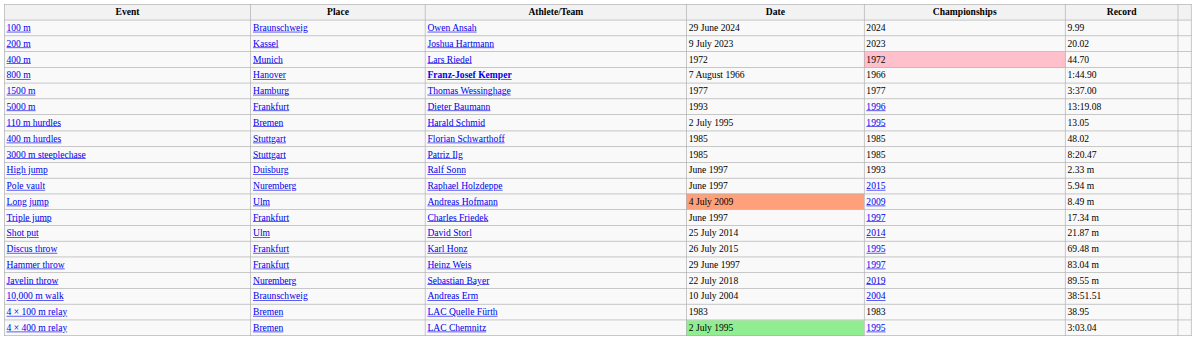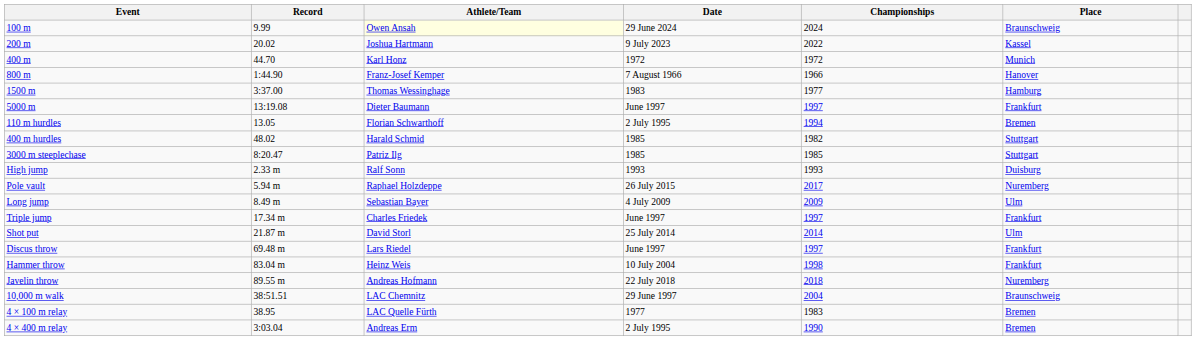columns swapped: Record <-> Place
100 m | Athlete/Team: no background -> lightyellow background
200 m | Championships: 2023 -> 2022
400 m | Athlete/Team: Lars Riedel -> Karl Honz
400 m | Championships: pink background -> no background
800 m | Athlete/Team: bold -> normal
1500 m | Date: 1977 -> 1983
5000 m | Date: 1993 -> June 1997
5000 m | Championships: 1996 -> 1997
110 m hurdles | Athlete/Team: Harald Schmid -> Florian Schwarthoff
110 m hurdles | Championships: 1995 -> 1994
400 m hurdles | Athlete/Team: Florian Schwarthoff -> Harald Schmid
400 m hurdles | Championships: 1985 -> 1982
High jump | Date: June 1997 -> 1993
Pole vault | Date: June 1997 -> 26 July 2015
Pole vault | Championships: 2015 -> 2017
Long jump | Athlete/Team: Andreas Hofmann -> Sebastian Bayer
Long jump | Date: lightsalmon background -> no background
Discus throw | Athlete/Team: Karl Honz -> Lars Riedel
Discus throw | Date: 26 July 2015 -> June 1997
Discus throw | Championships: 1995 -> 1997
Hammer throw | Date: 29 June 1997 -> 10 July 2004
Hammer throw | Championships: 1997 -> 1998
Javelin throw | Athlete/Team: Sebastian Bayer -> Andreas Hofmann
Javelin throw | Championships: 2019 -> 2018
10,000 m walk | Athlete/Team: Andreas Erm -> LAC Chemnitz
10,000 m walk | Date: 10 July 2004 -> 29 June 1997
4 × 100 m relay | Date: 1983 -> 1977
4 × 400 m relay | Athlete/Team: LAC Chemnitz -> Andreas Erm
4 × 400 m relay | Date: lightgreen background -> no background
4 × 400 m relay | Championships: 1995 -> 1990
